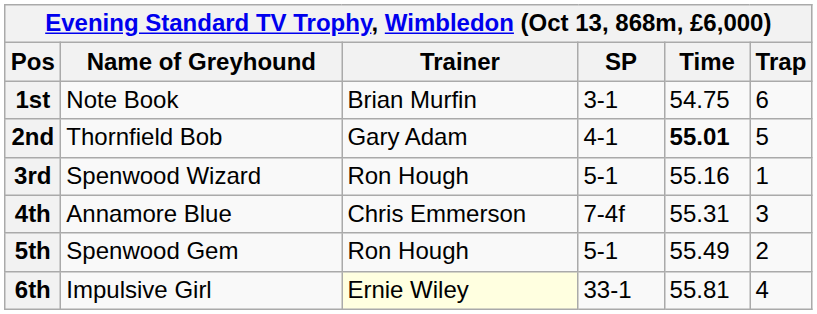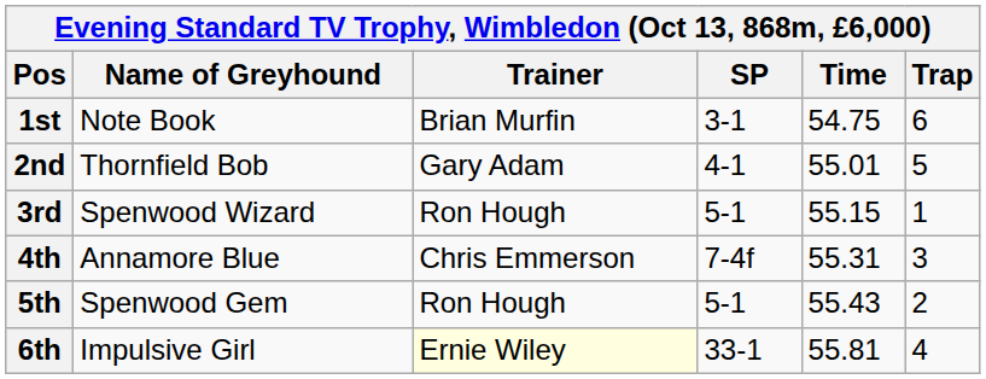2nd | Time: bold -> normal
3rd | Time: 55.16 -> 55.15
5th | Time: 55.49 -> 55.43
